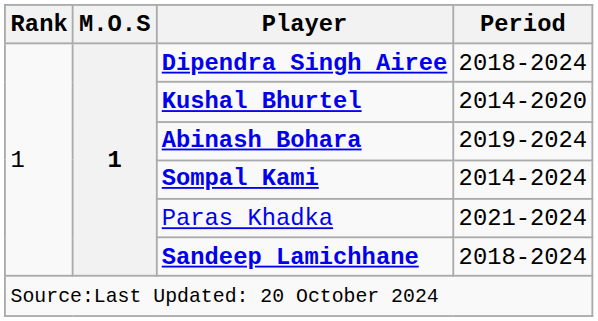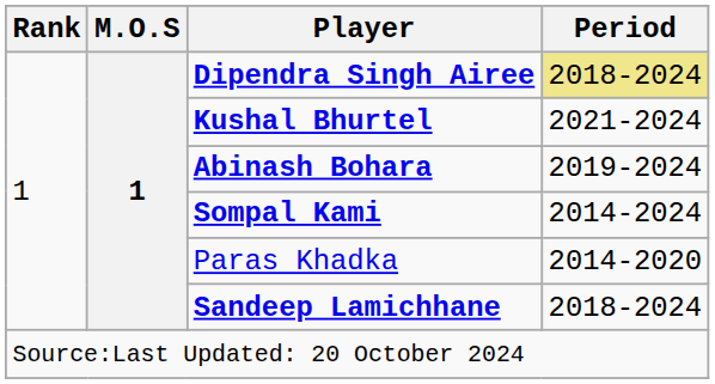Dipendra Singh Airee | Period: no background -> khaki background
Kushal Bhurtel | Period: 2014-2020 -> 2021-2024
Paras Khadka | Period: 2021-2024 -> 2014-2020
